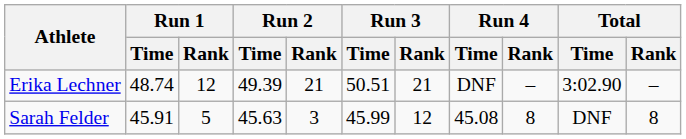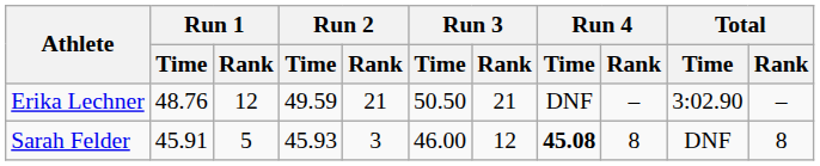Erika Lechner | Run 1 / Time: 48.74 -> 48.76
Erika Lechner | Run 2 / Time: 49.39 -> 49.59
Erika Lechner | Run 3 / Time: 50.51 -> 50.50
Sarah Felder | Run 2 / Time: 45.63 -> 45.93
Sarah Felder | Run 3 / Time: 45.99 -> 46.00
Sarah Felder | Run 4 / Time: normal -> bold
